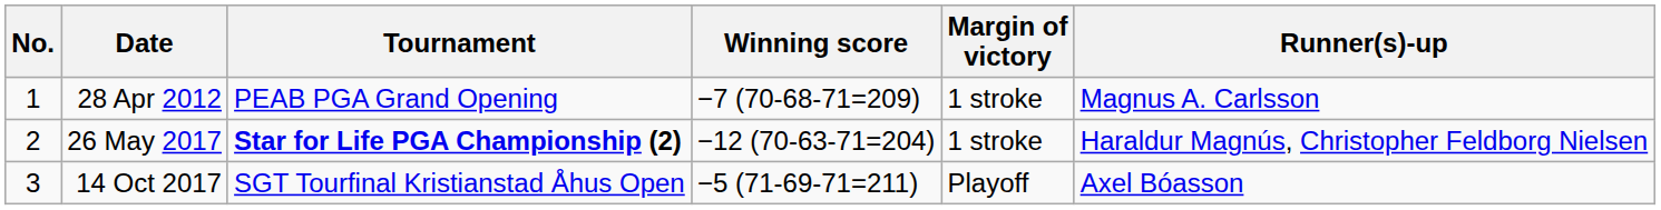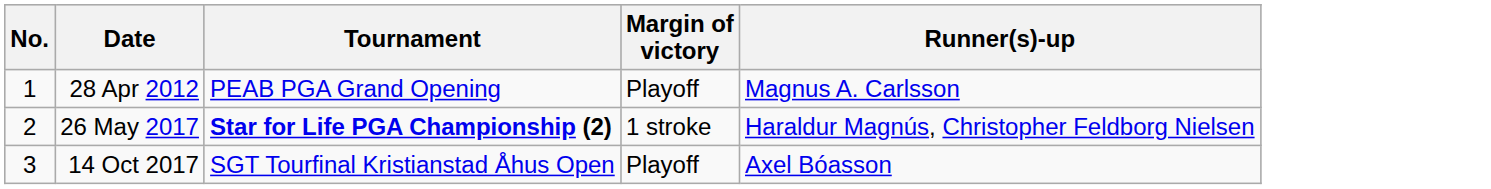- column: Winning score | −7 (70-68-71=209) | −12 (70-63-71=204) | −5 (71-69-71=211)
28 Apr 2012 | Margin of victory: 1 stroke -> Playoff
